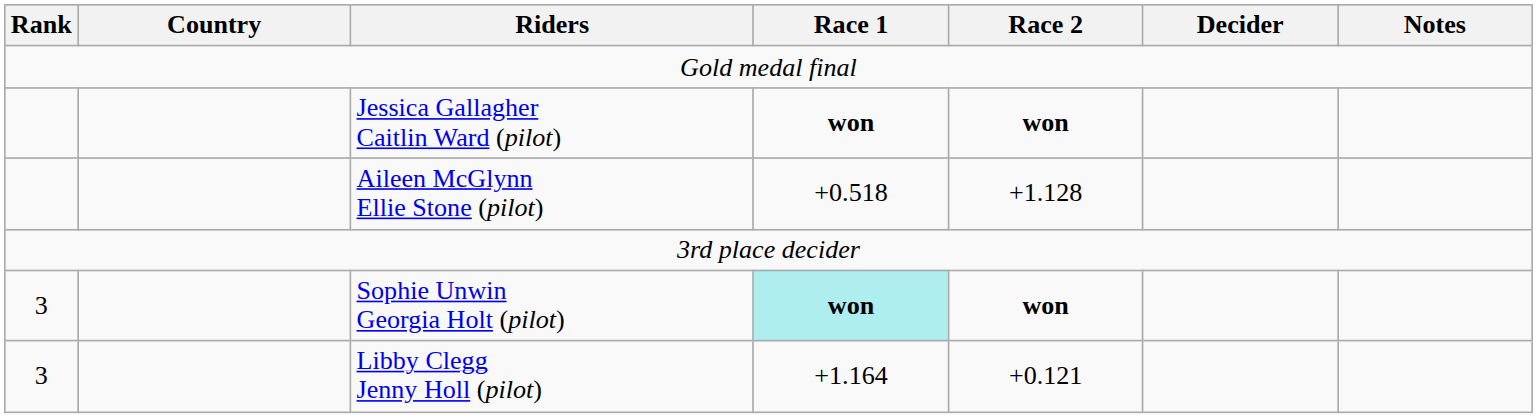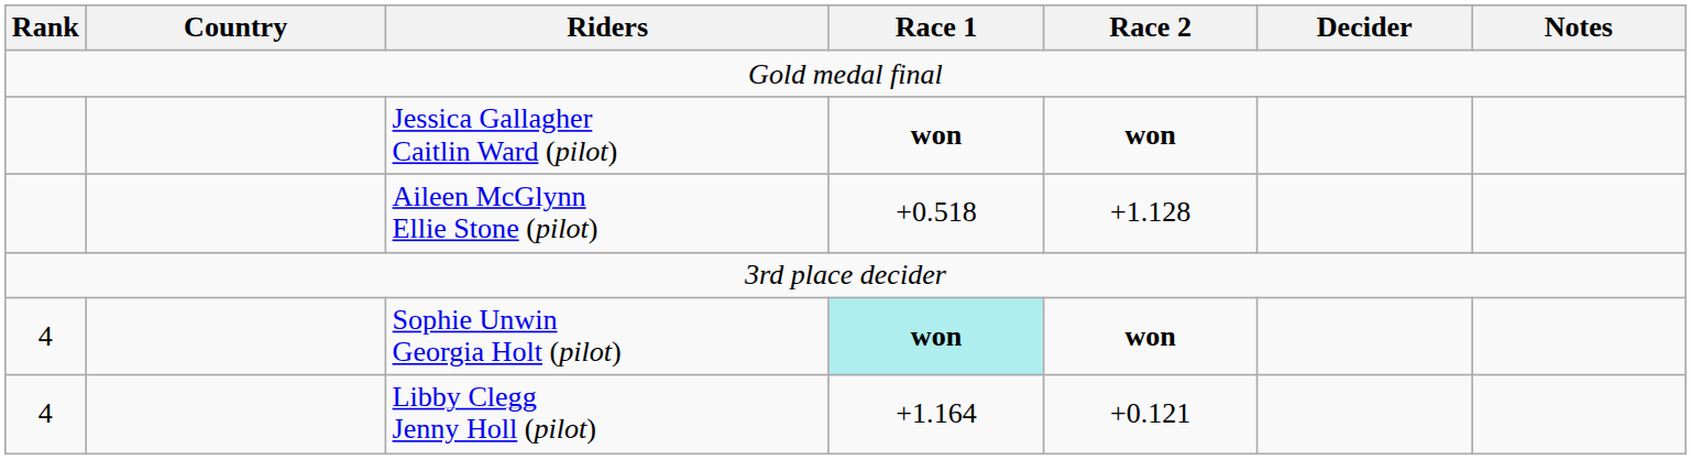Sophie Unwin Georgia Holt (pilot) | Rank: 3 -> 4
Libby Clegg Jenny Holl (pilot) | Rank: 3 -> 4
